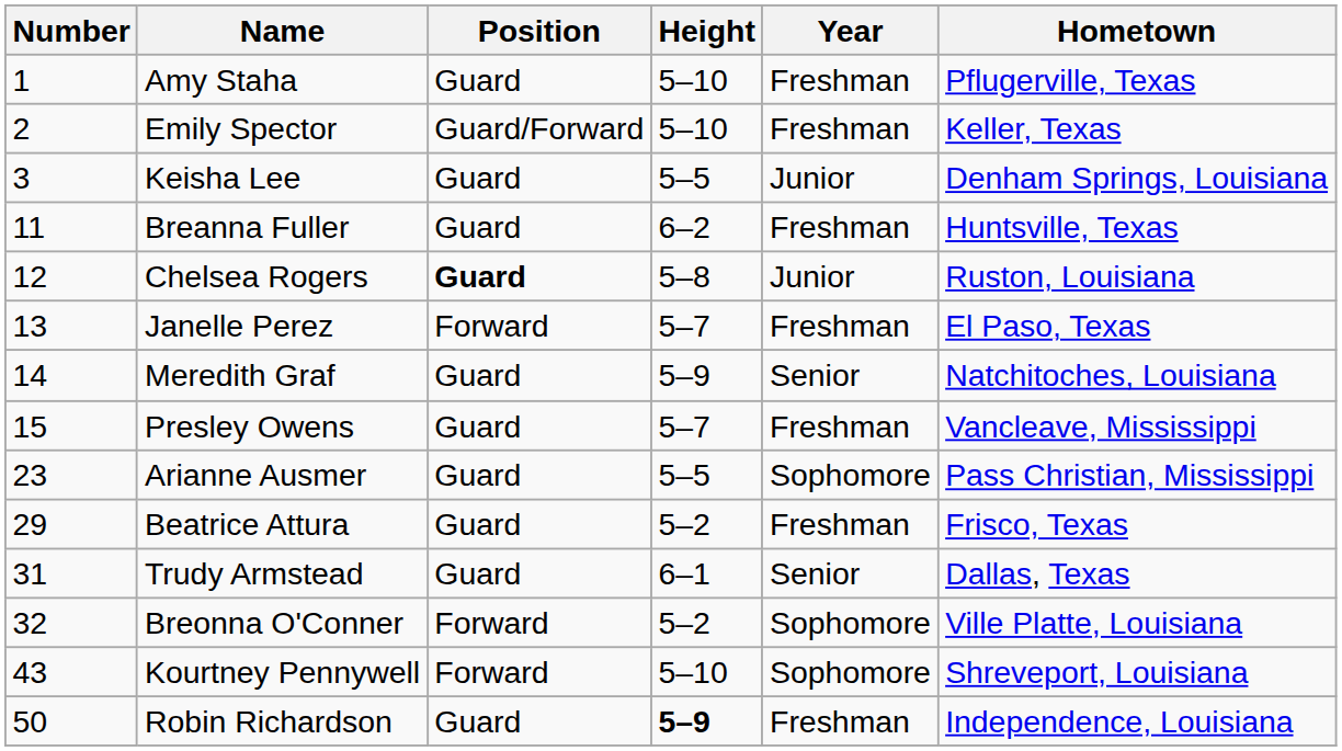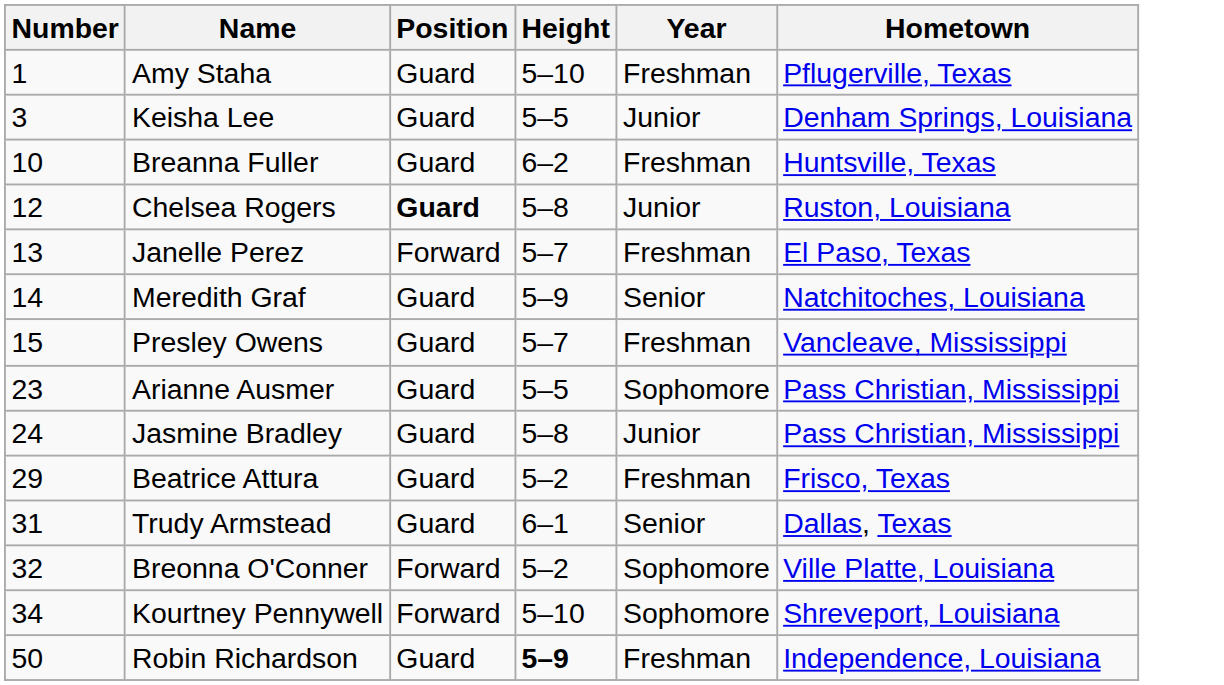- row: 2 | Emily Spector | Guard/Forward | 5–10 | Freshman | Keller, Texas
Breanna Fuller | Number: 11 -> 10
+ row: 24 | Jasmine Bradley | Guard | 5–8 | Junior | Pass Christian, Mississippi
Kourtney Pennywell | Number: 43 -> 34
